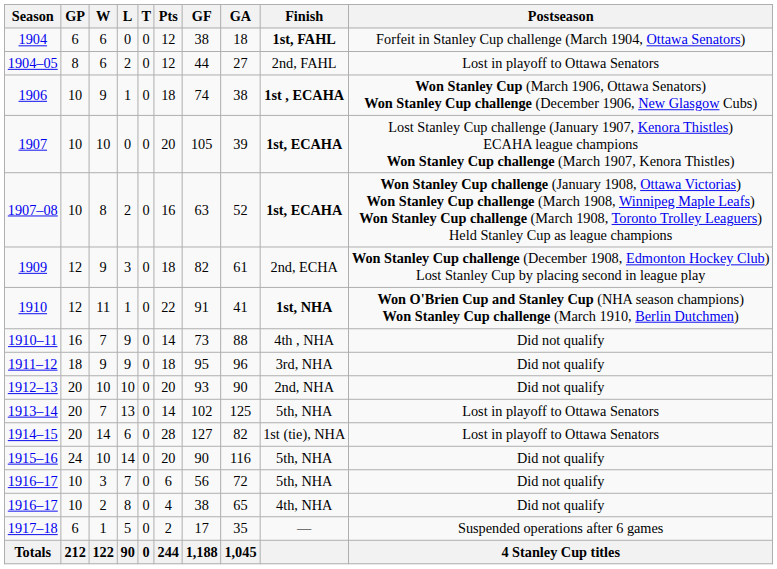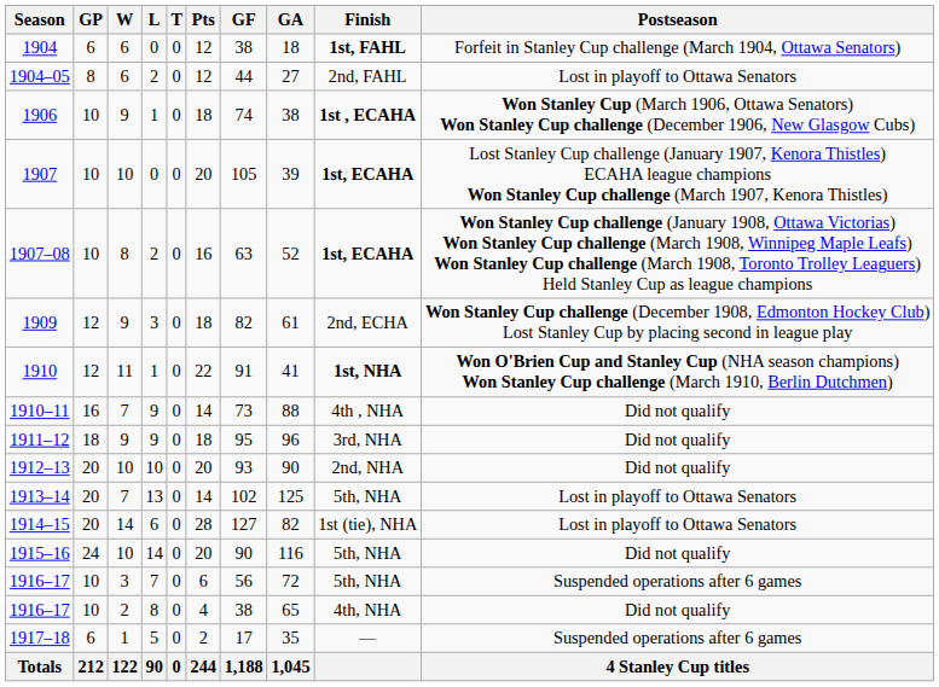1916–17 / 7 | Postseason: Did not qualify -> Suspended operations after 6 games
